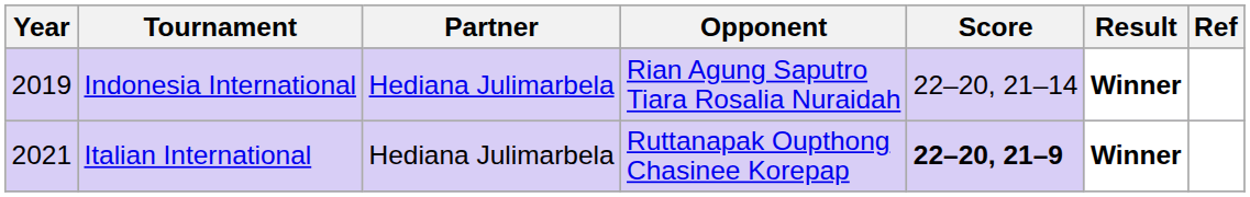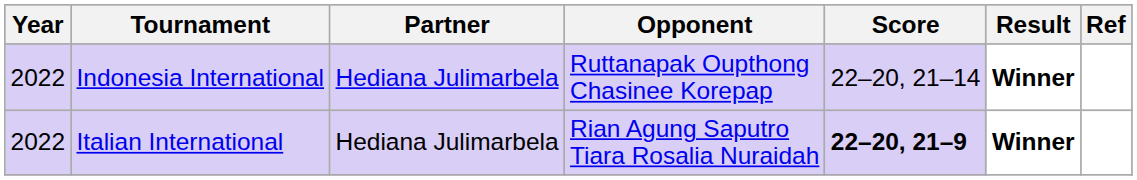Indonesia International | Year: 2019 -> 2022
Indonesia International | Opponent: Rian Agung Saputro Tiara Rosalia Nuraidah -> Ruttanapak Oupthong Chasinee Korepap
Italian International | Year: 2021 -> 2022
Italian International | Opponent: Ruttanapak Oupthong Chasinee Korepap -> Rian Agung Saputro Tiara Rosalia Nuraidah
